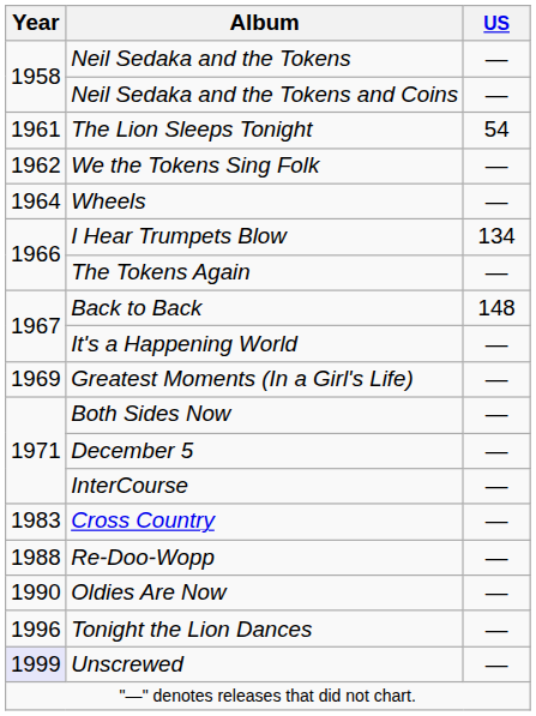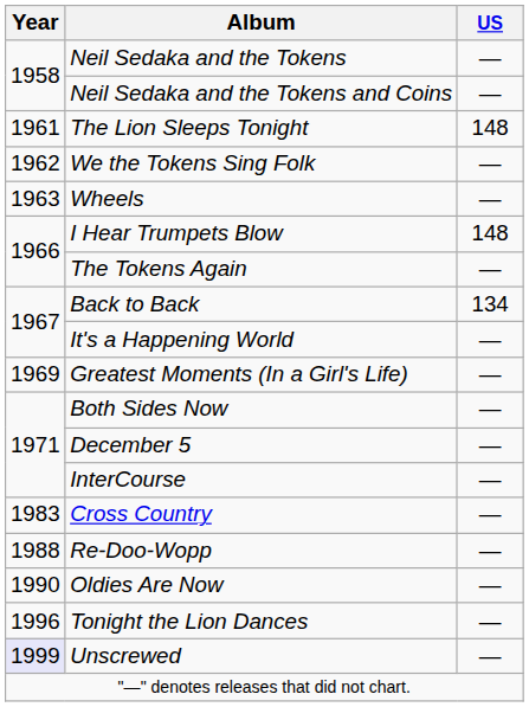The Lion Sleeps Tonight | US: 54 -> 148
Wheels | Year: 1964 -> 1963
I Hear Trumpets Blow | US: 134 -> 148
Back to Back | US: 148 -> 134
